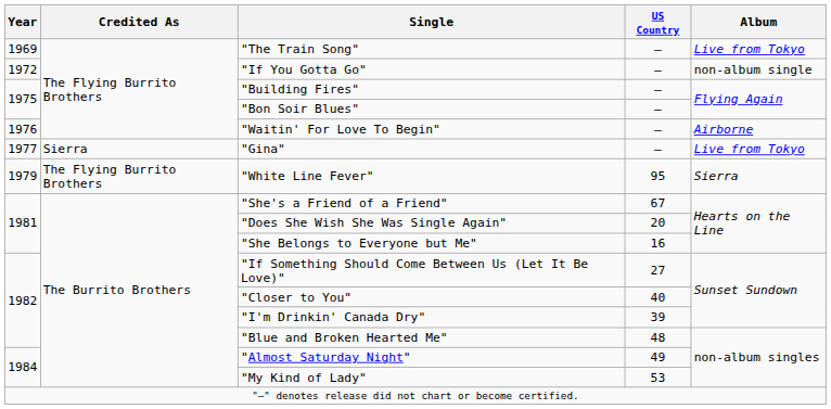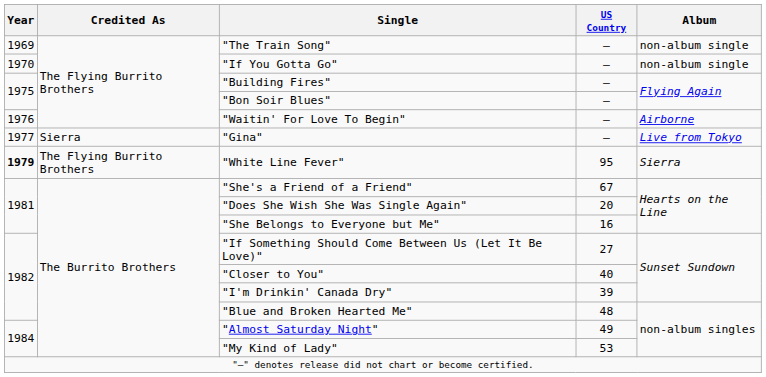"The Train Song" | Album: Live from Tokyo -> non-album single
"If You Gotta Go" | Year: 1972 -> 1970
"White Line Fever" | Year: normal -> bold
